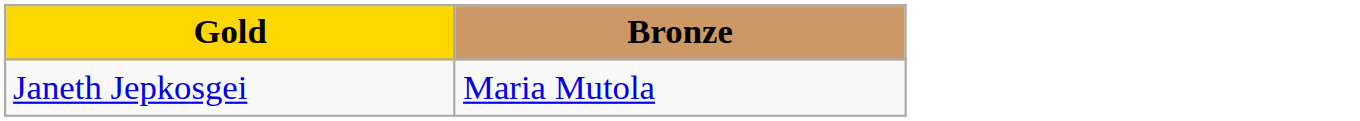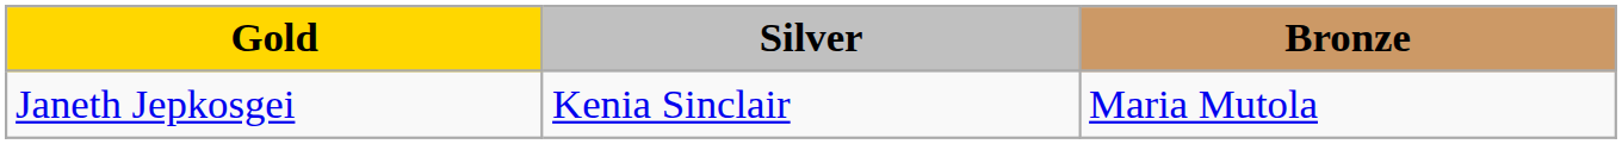+ column: Silver | Kenia Sinclair
